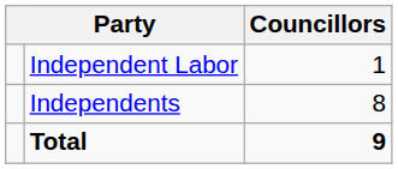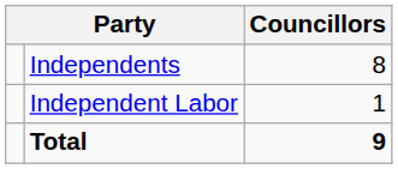rows swapped: Independents <-> Independent Labor
